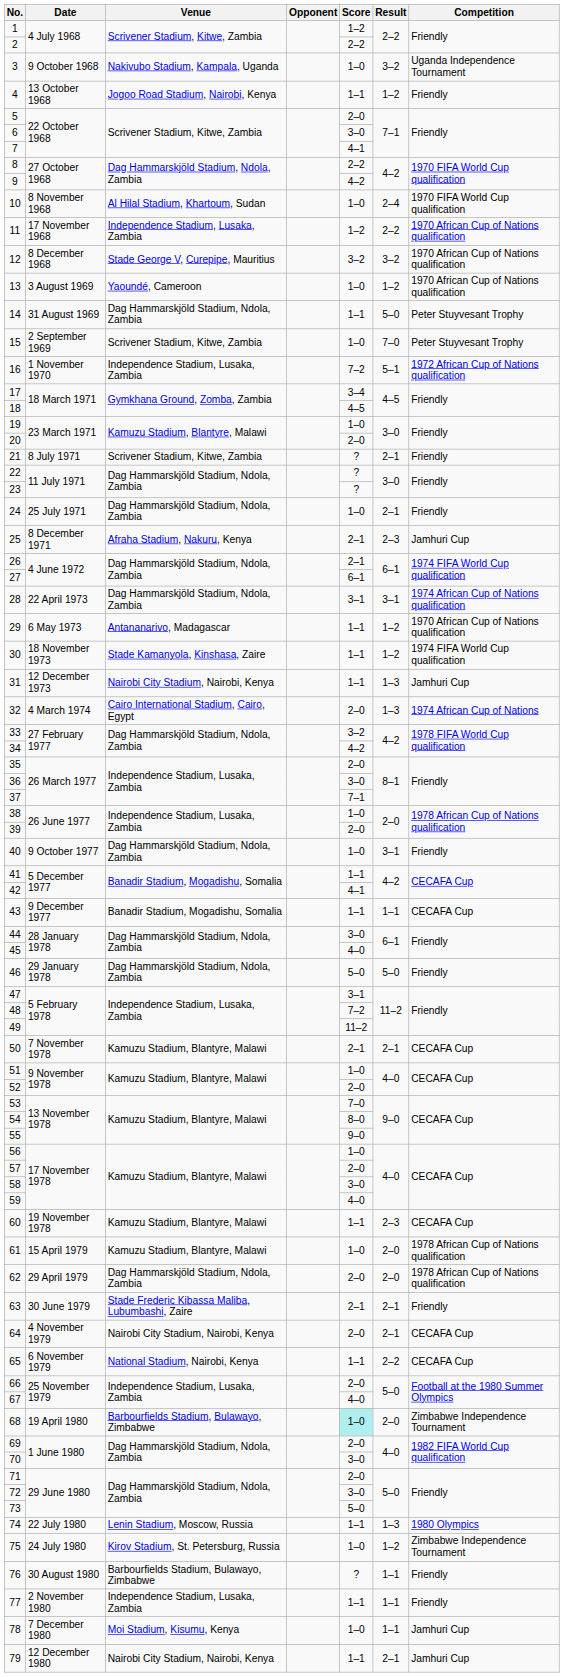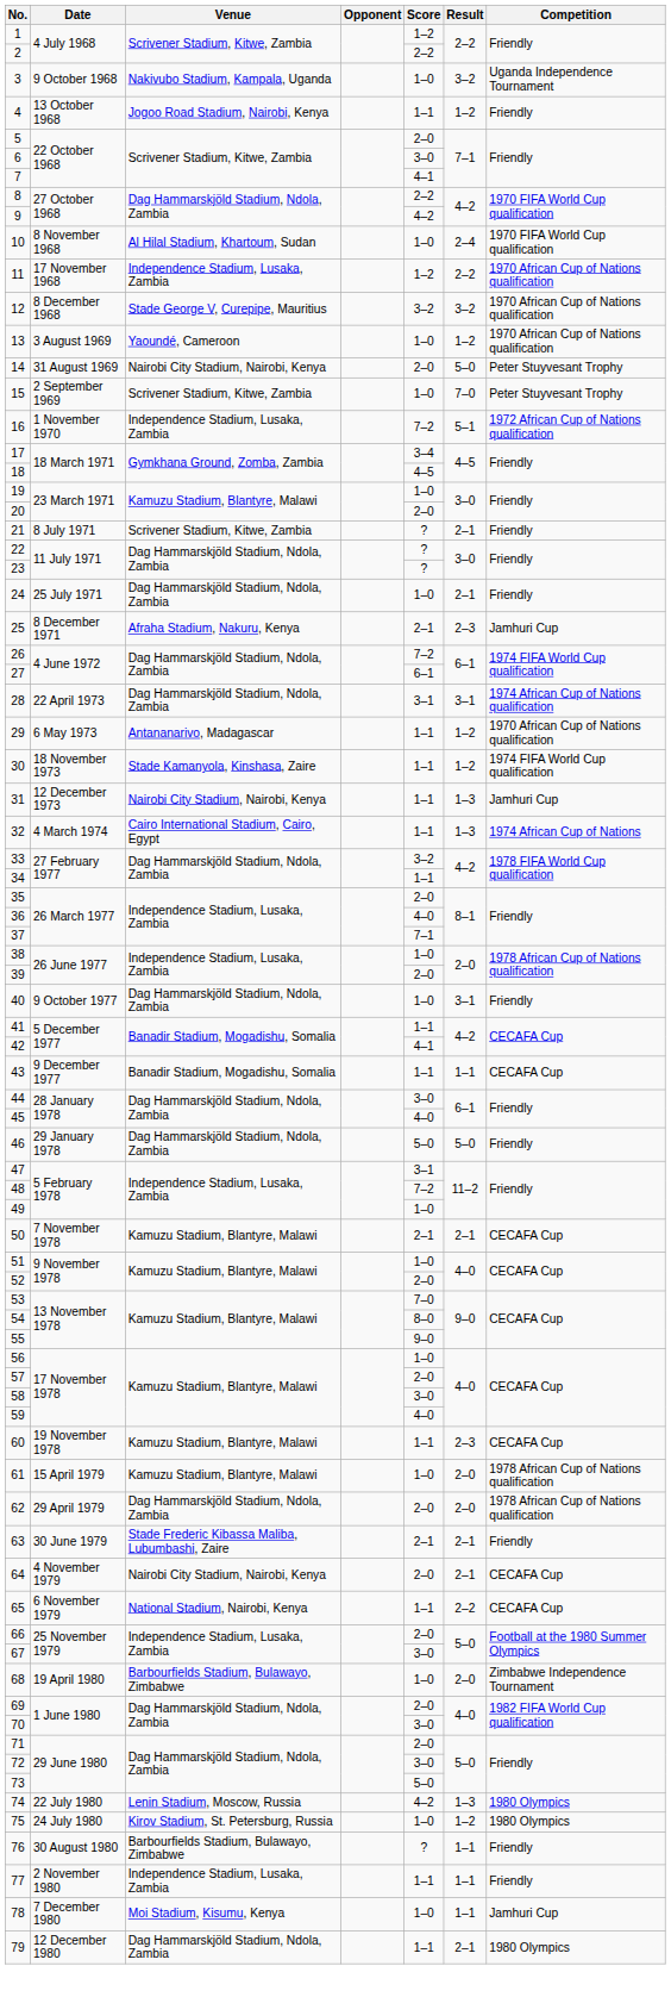14 | Venue: Dag Hammarskjöld Stadium, Ndola, Zambia -> Nairobi City Stadium, Nairobi, Kenya
14 | Score: 1–1 -> 2–0
26 | Score: 2–1 -> 7–2
32 | Score: 2–0 -> 1–1
34 | Score: 4–2 -> 1–1
36 | Score: 3–0 -> 4–0
49 | Score: 11–2 -> 1–0
67 | Score: 4–0 -> 3–0
68 | Score: paleturquoise background -> no background
74 | Score: 1–1 -> 4–2
75 | Competition: Zimbabwe Independence Tournament -> 1980 Olympics
79 | Venue: Nairobi City Stadium, Nairobi, Kenya -> Dag Hammarskjöld Stadium, Ndola, Zambia
79 | Competition: Jamhuri Cup -> 1980 Olympics
